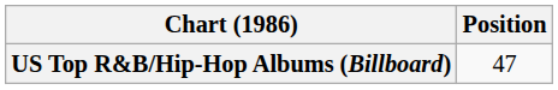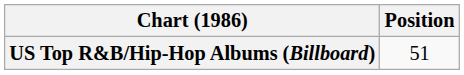US Top R&B/Hip-Hop Albums (Billboard) | Position: 47 -> 51
